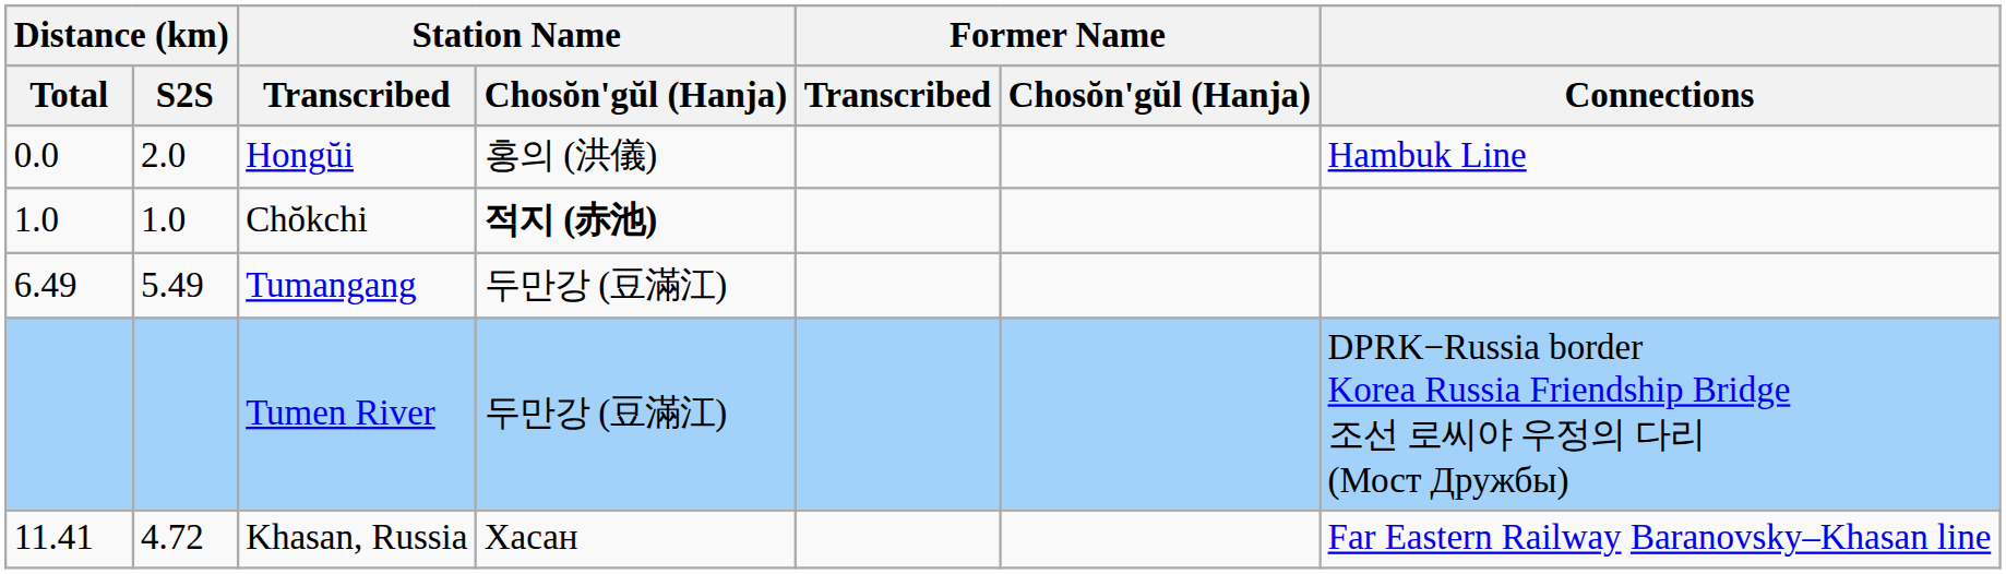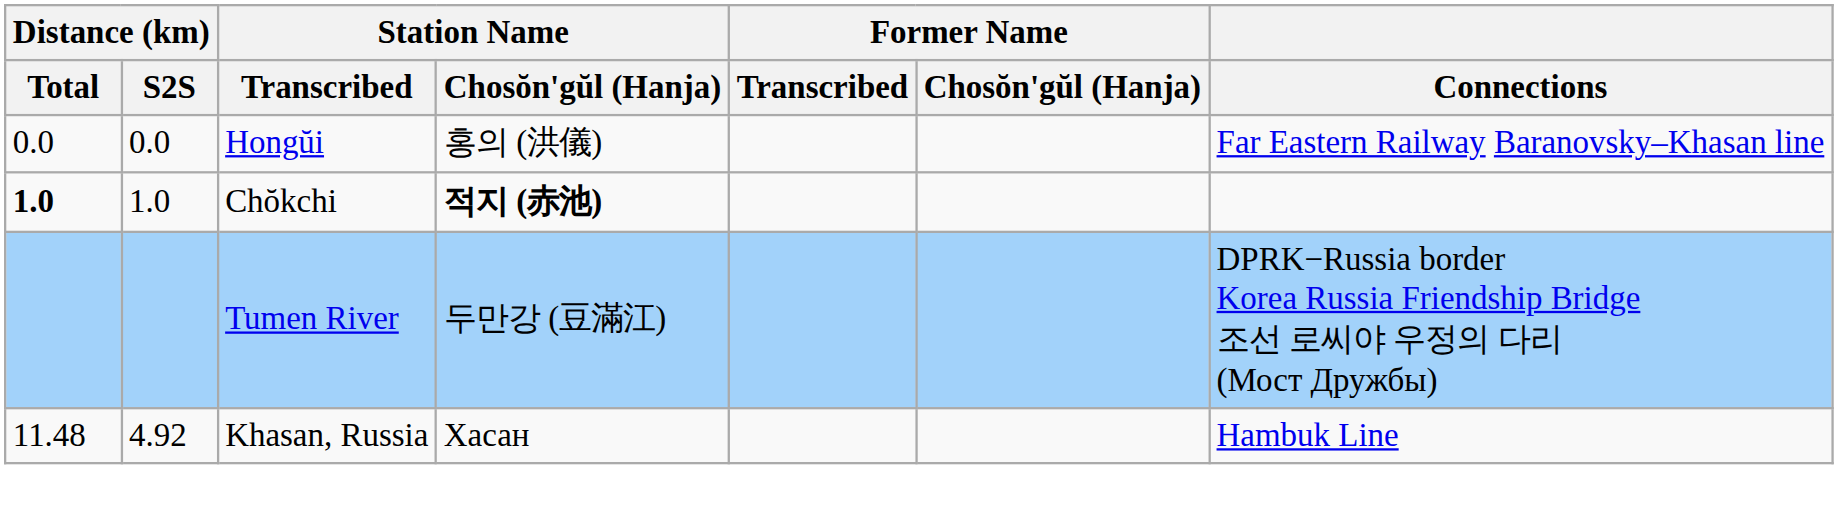Hongŭi | Distance (km) / S2S: 2.0 -> 0.0
Hongŭi | Connections: Hambuk Line -> Far Eastern Railway Baranovsky–Khasan line
Chŏkchi | Distance (km) / Total: normal -> bold
- row: 6.49 | 5.49 | Tumangang | 두만강 (豆滿江)
Khasan, Russia | Distance (km) / Total: 11.41 -> 11.48
Khasan, Russia | Distance (km) / S2S: 4.72 -> 4.92
Khasan, Russia | Connections: Far Eastern Railway Baranovsky–Khasan line -> Hambuk Line
